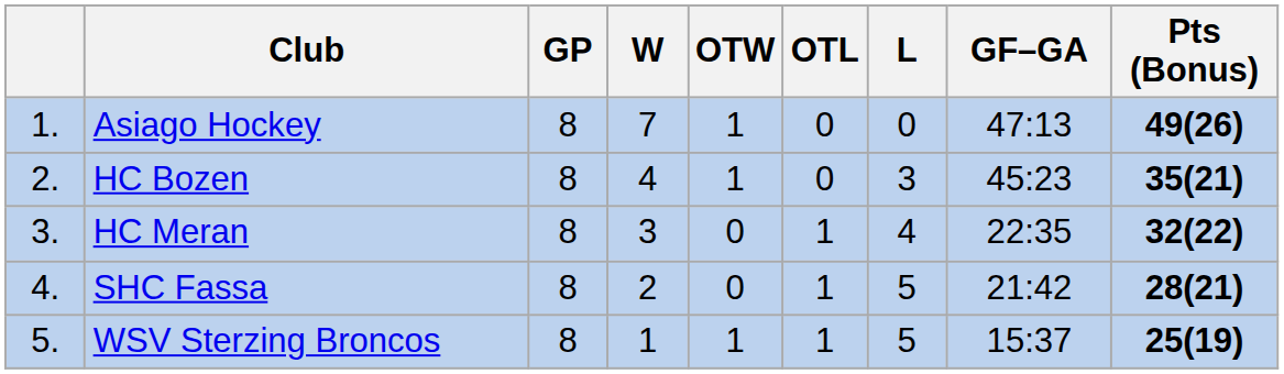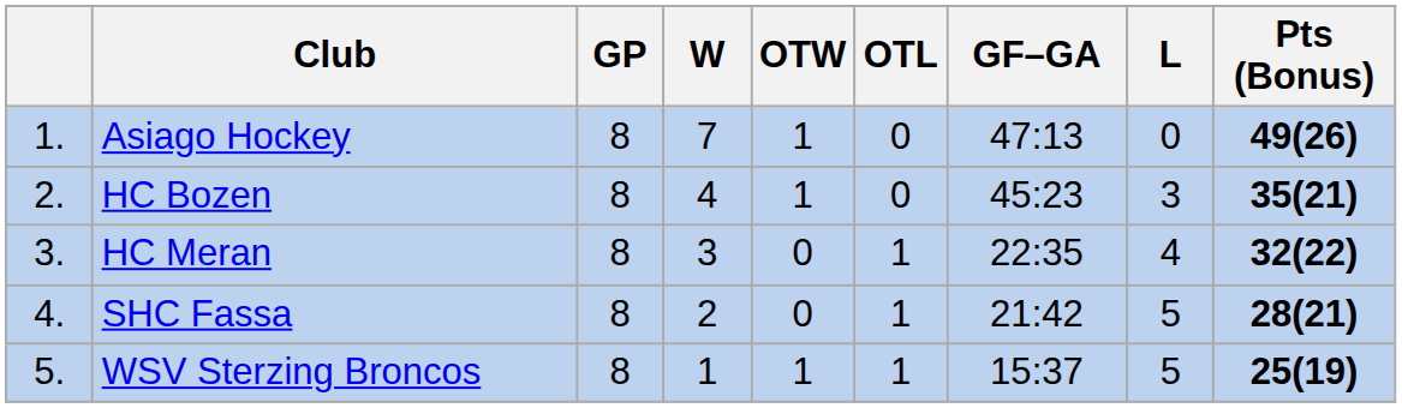columns swapped: L <-> GF–GA
